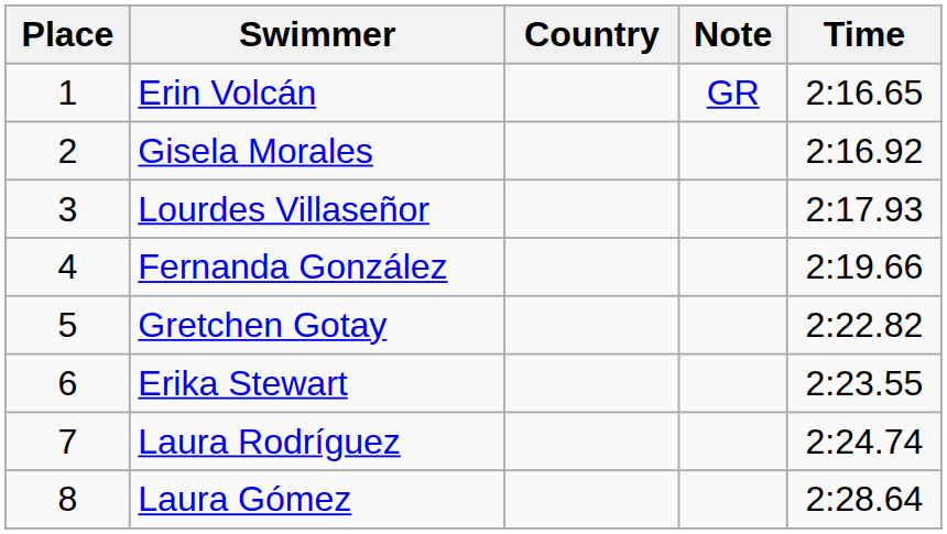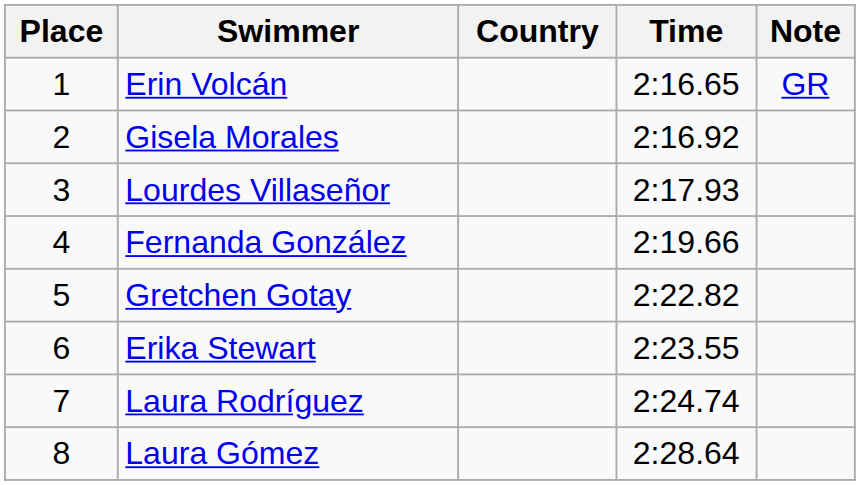columns swapped: Time <-> Note
